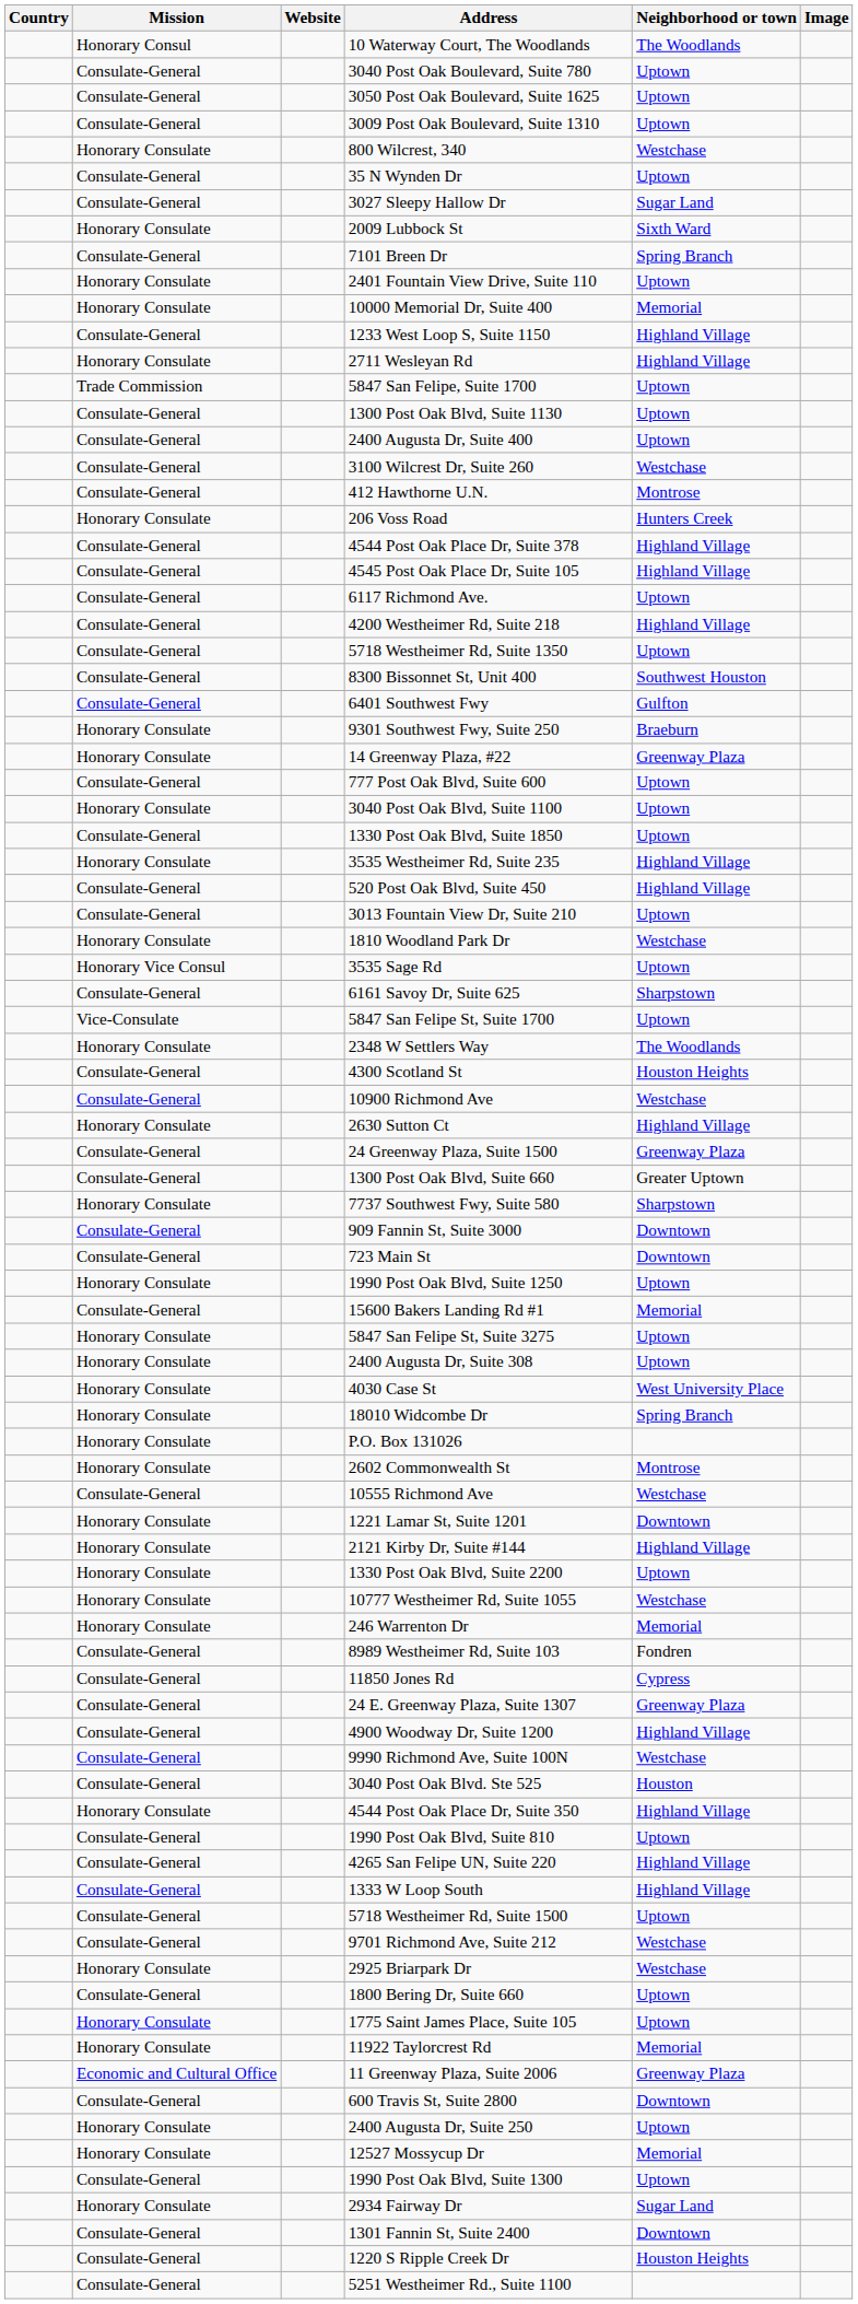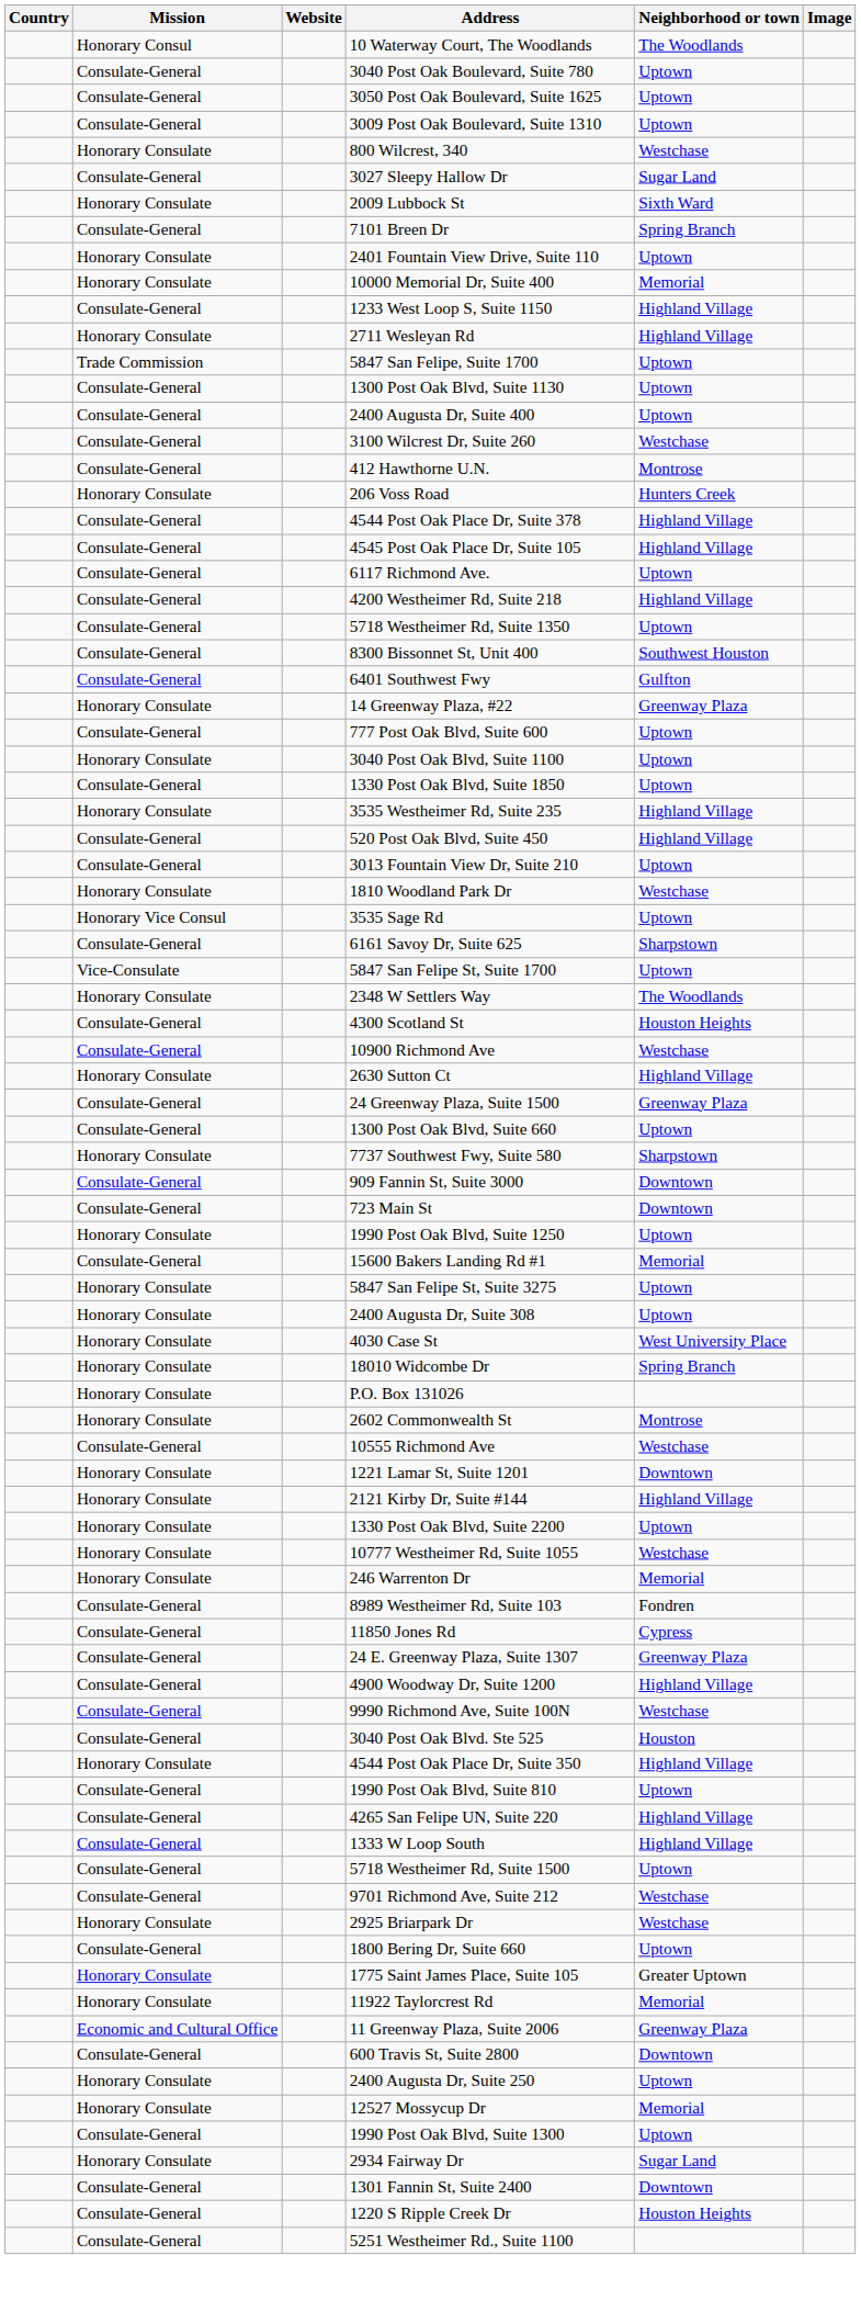- row: Consulate-General | 35 N Wynden Dr | Uptown
- row: Honorary Consulate | 9301 Southwest Fwy, Suite 250 | Braeburn
1300 Post Oak Blvd, Suite 660 | Neighborhood or town: Greater Uptown -> Uptown
1775 Saint James Place, Suite 105 | Neighborhood or town: Uptown -> Greater Uptown
